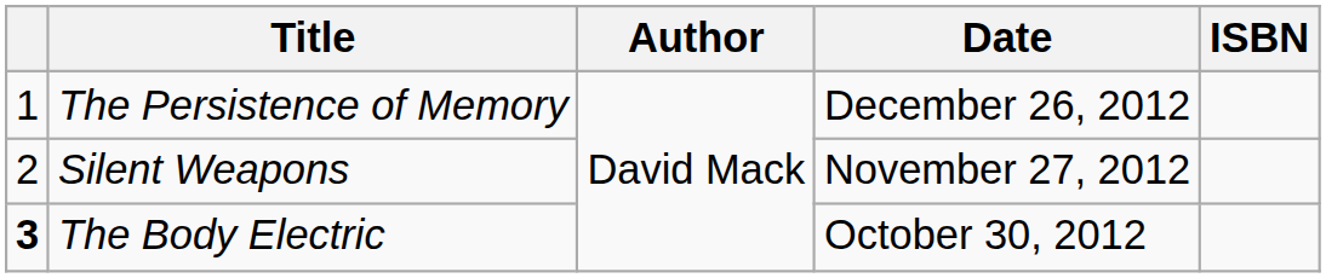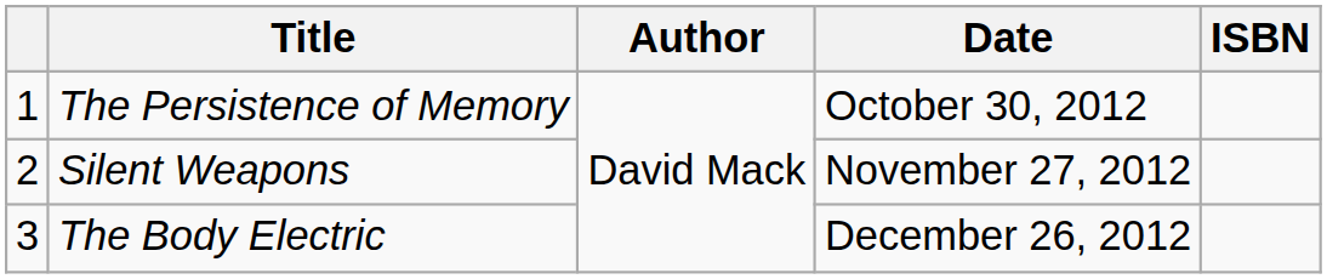The Persistence of Memory | Date: December 26, 2012 -> October 30, 2012
The Body Electric | column 1: bold -> normal
The Body Electric | Date: October 30, 2012 -> December 26, 2012
